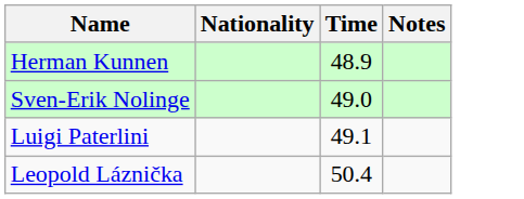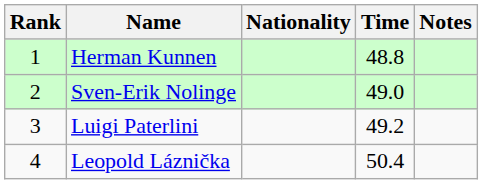+ column: Rank | 1 | 2 | 3 | 4
Herman Kunnen | Time: 48.9 -> 48.8
Luigi Paterlini | Time: 49.1 -> 49.2
